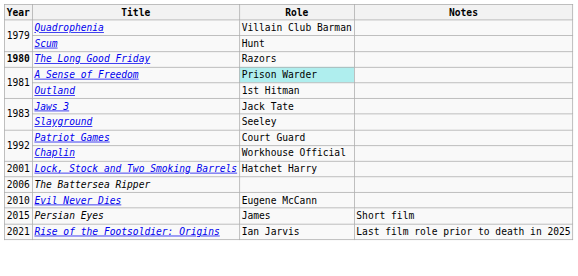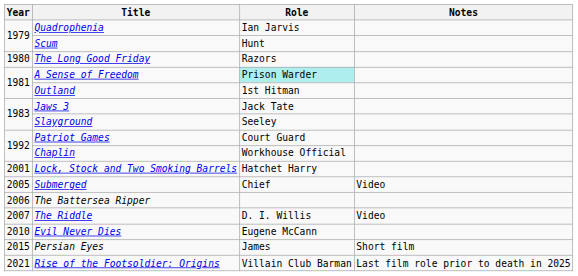Quadrophenia | Role: Villain Club Barman -> Ian Jarvis
The Long Good Friday | Year: bold -> normal
+ row: 2005 | Submerged | Chief | Video
+ row: 2007 | The Riddle | D. I. Willis | Video
Rise of the Footsoldier: Origins | Role: Ian Jarvis -> Villain Club Barman
